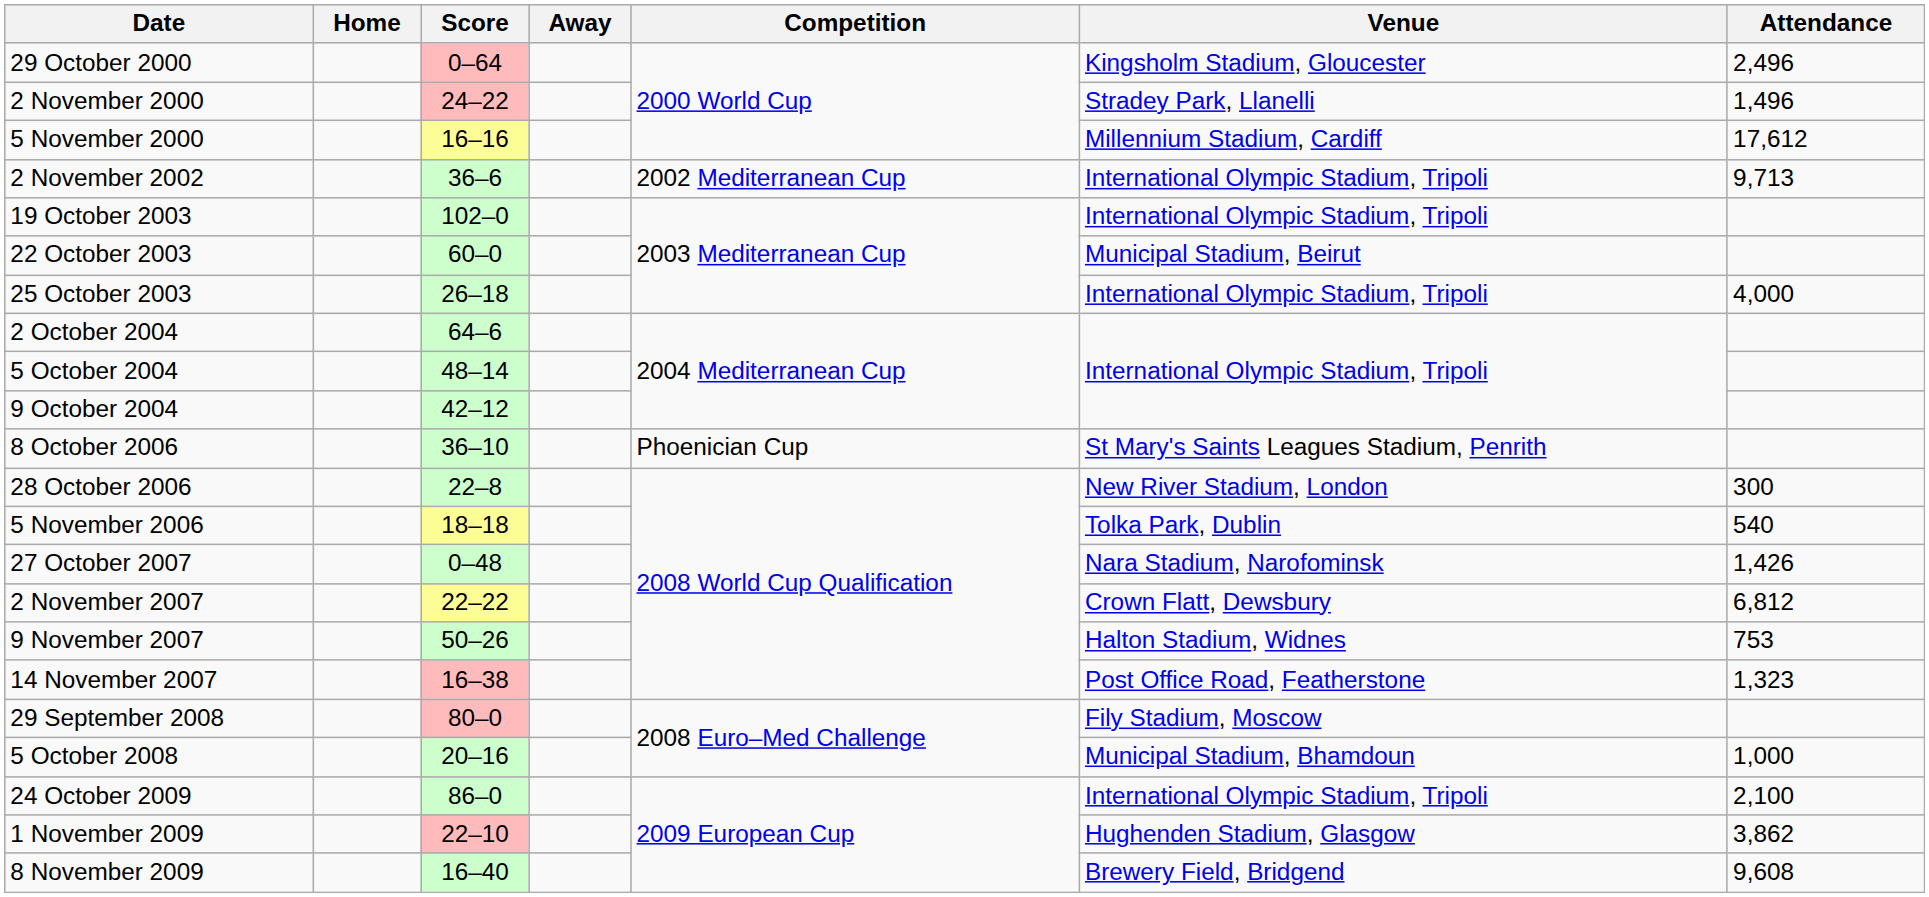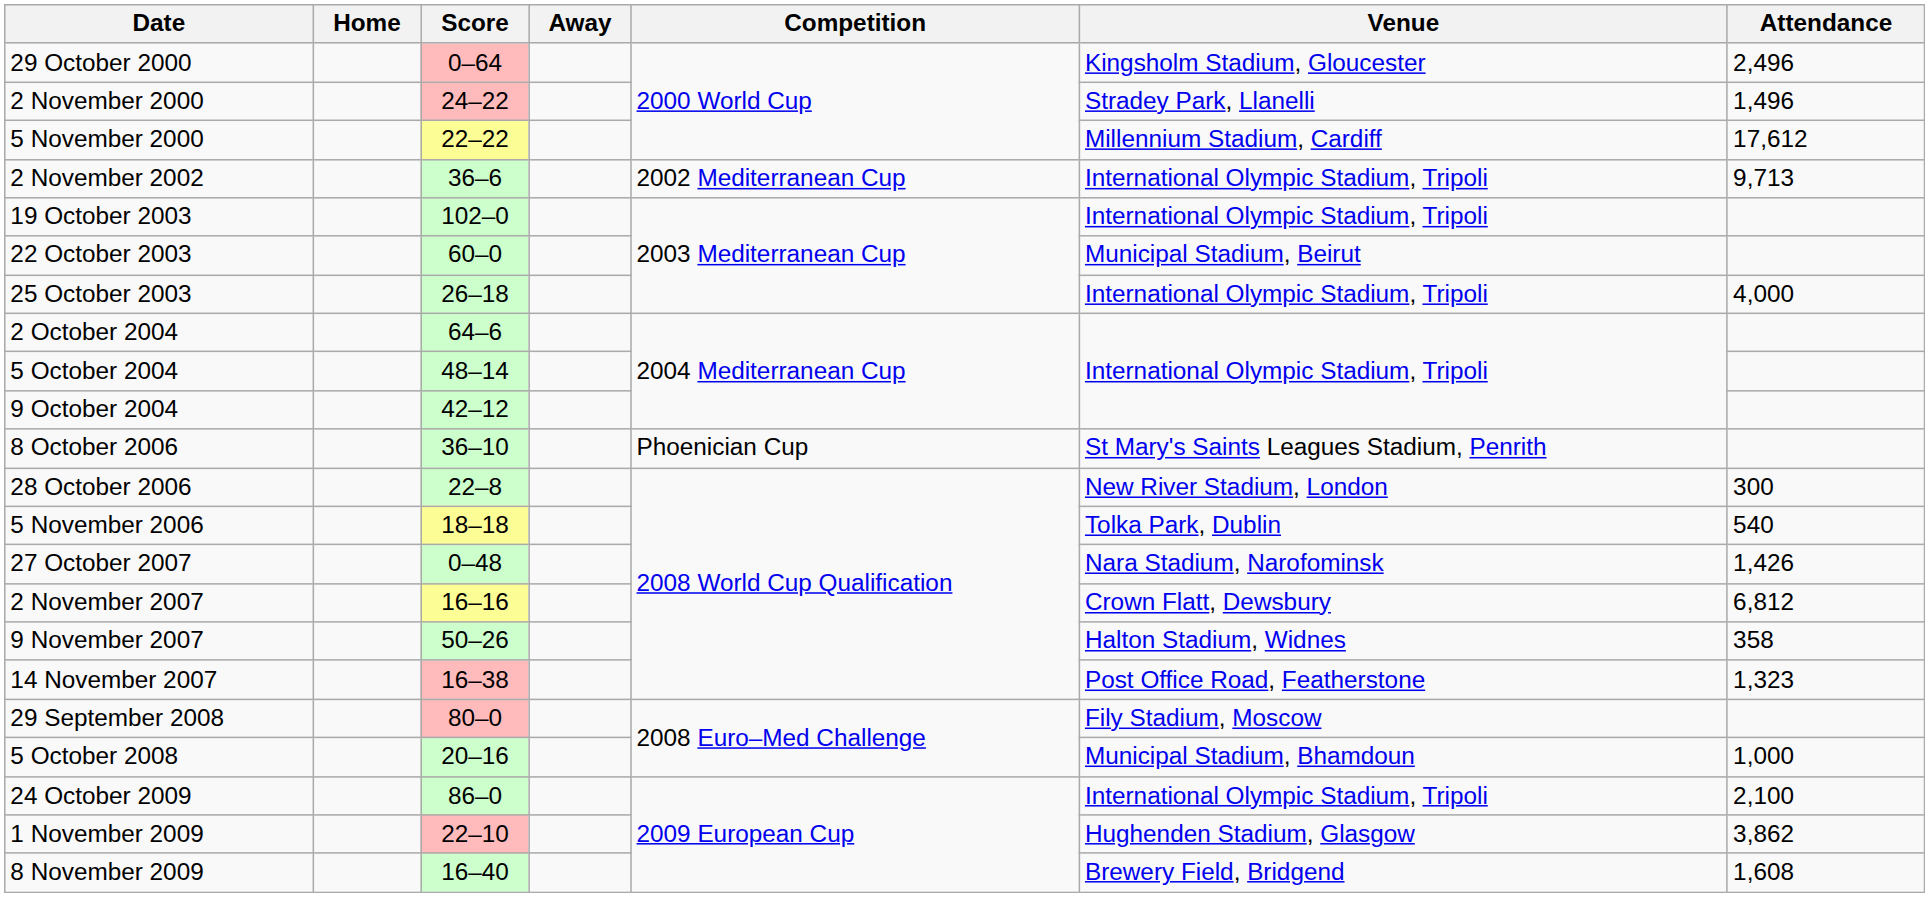5 November 2000 | Score: 16–16 -> 22–22
2 November 2007 | Score: 22–22 -> 16–16
9 November 2007 | Attendance: 753 -> 358
8 November 2009 | Attendance: 9,608 -> 1,608
